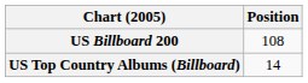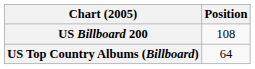US Top Country Albums (Billboard) | Position: 14 -> 64
